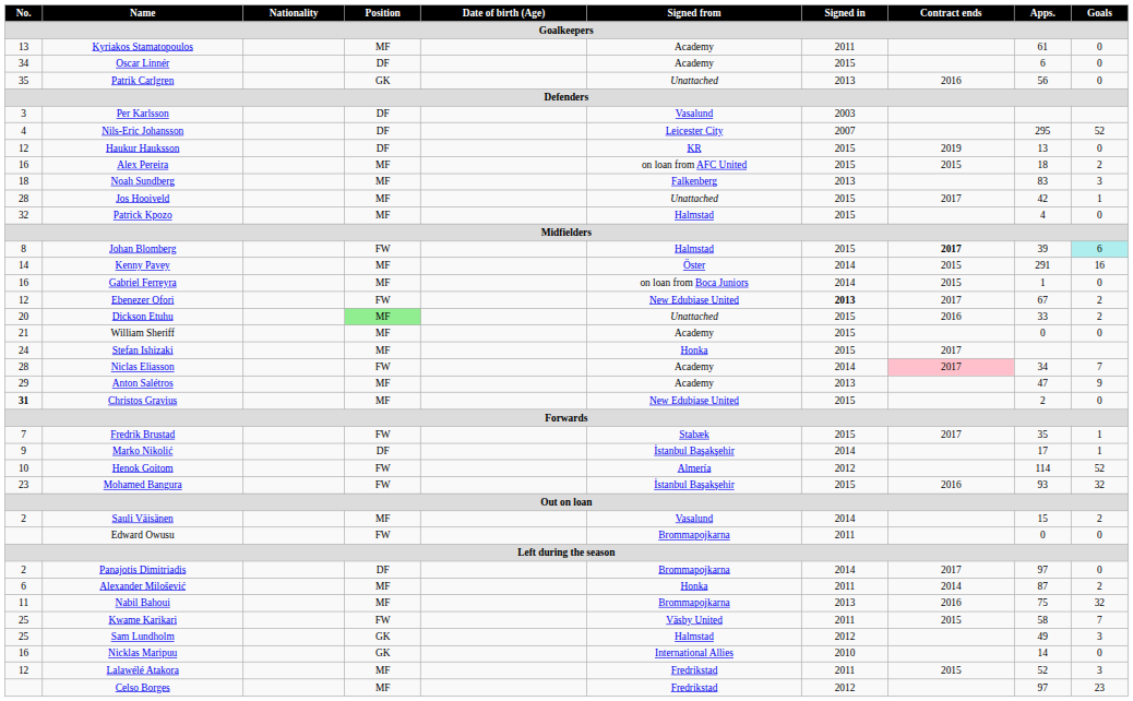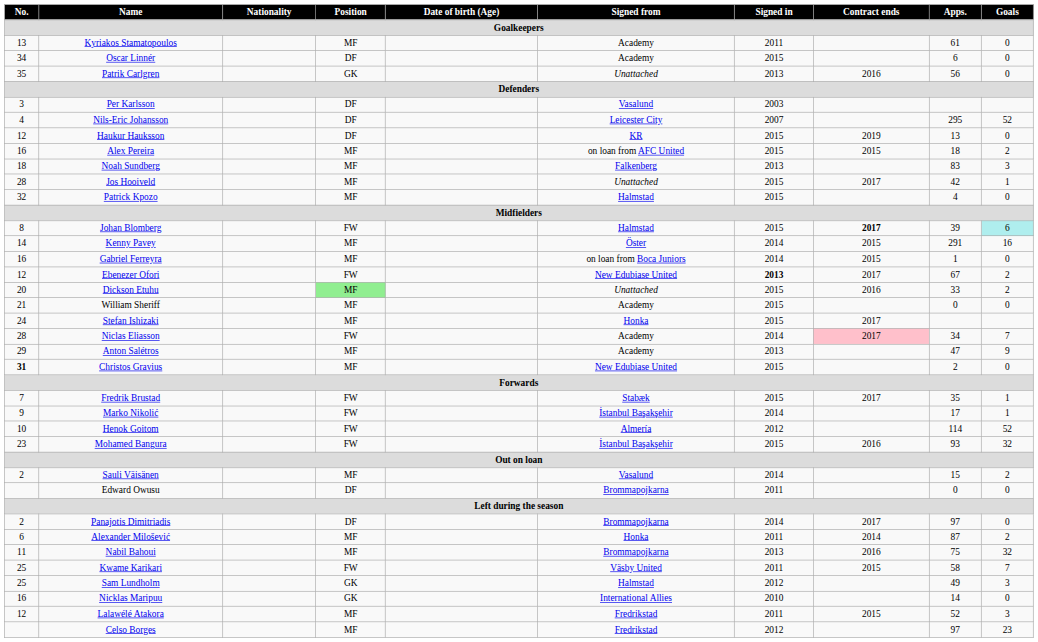Marko Nikolić | Position: DF -> FW
Edward Owusu | Position: FW -> DF
